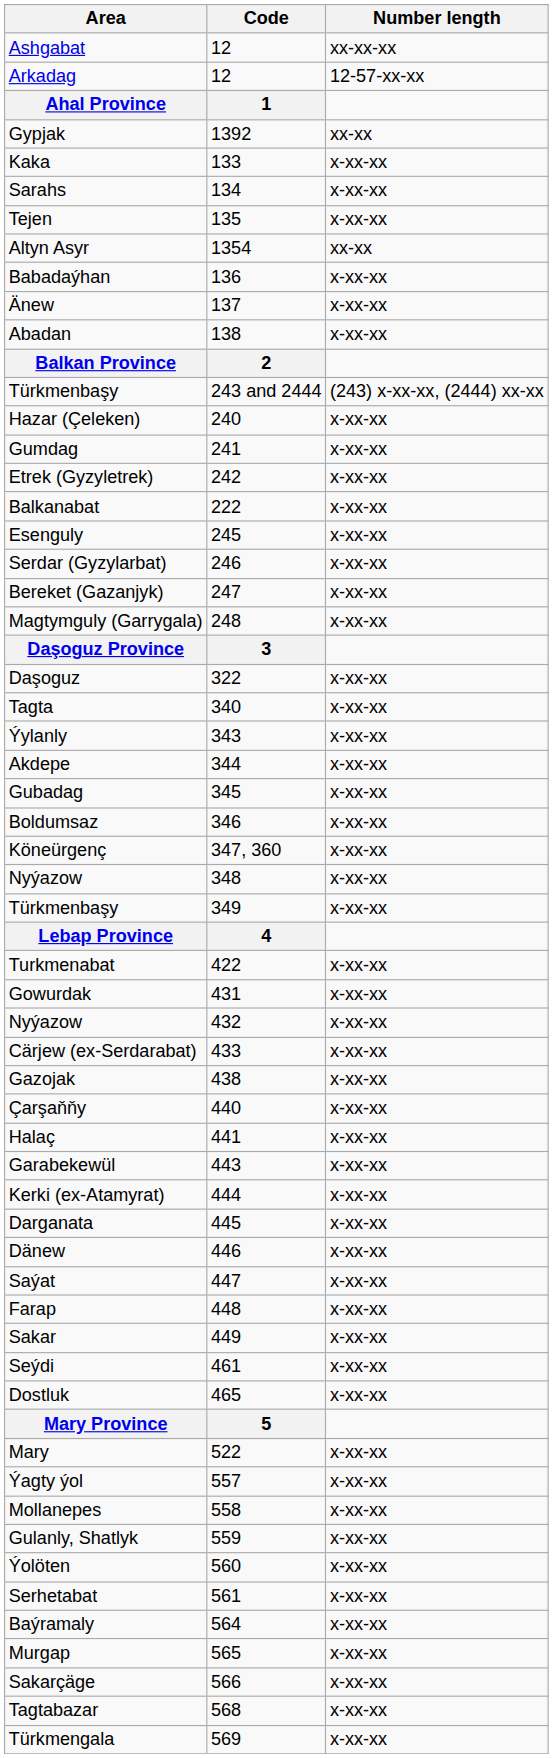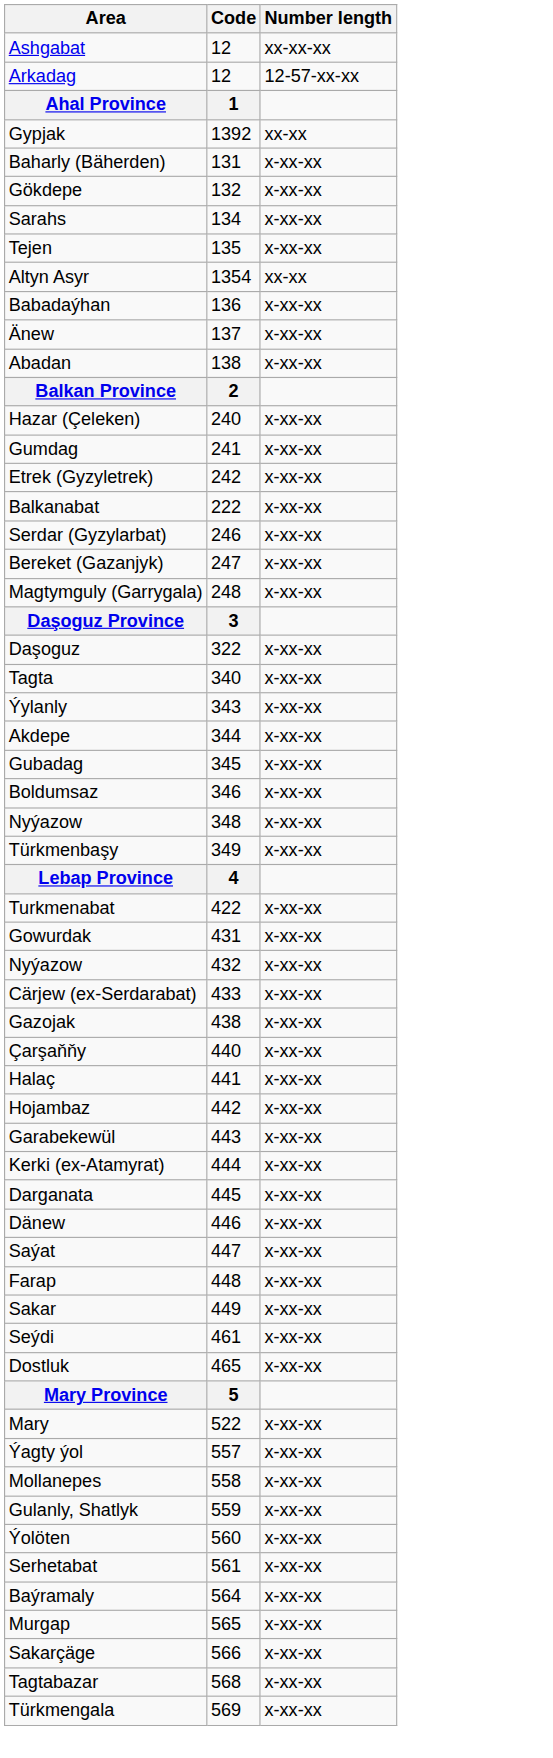+ row: Baharly (Bäherden) | 131 | х-хх-хх
+ row: Gökdepe | 132 | х-хх-хх
- row: Kaka | 133 | х-хх-хх
- row: Türkmenbaşy | 243 and 2444 | (243) х-хх-хх, (2444) хх-хх
- row: Esenguly | 245 | х-хх-хх
- row: Köneürgenç | 347, 360 | х-хх-хх
+ row: Hojambaz | 442 | х-хх-хх
